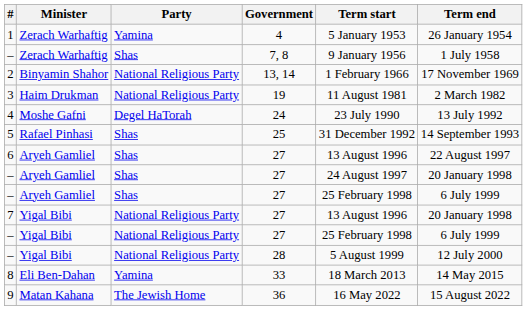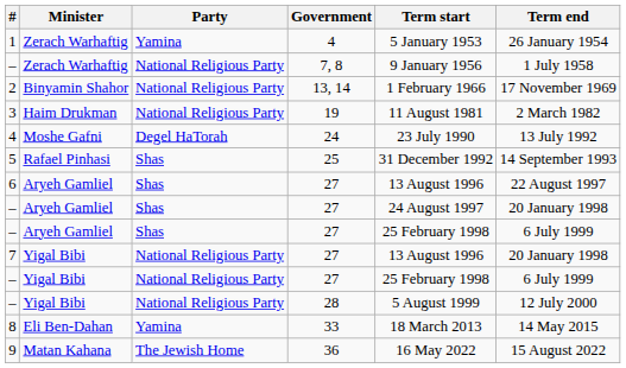– / 7, 8 | Party: Shas -> National Religious Party
